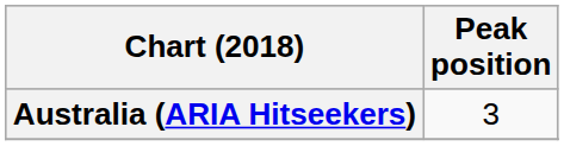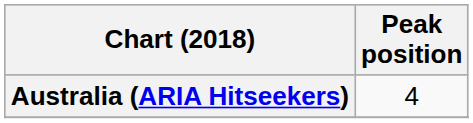Australia (ARIA Hitseekers) | Peak position: 3 -> 4
